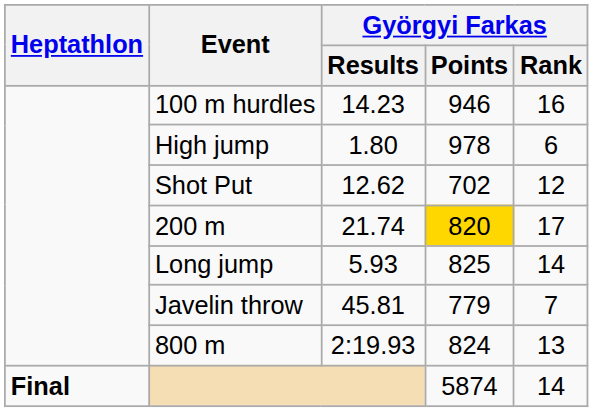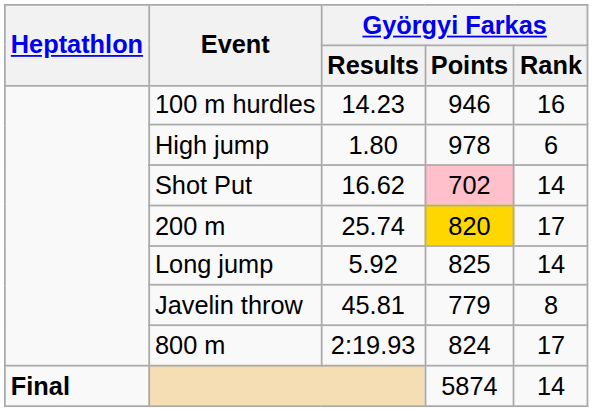Shot Put | Györgyi Farkas / Results: 12.62 -> 16.62
Shot Put | Györgyi Farkas / Points: no background -> pink background
Shot Put | Györgyi Farkas / Rank: 12 -> 14
200 m | Györgyi Farkas / Results: 21.74 -> 25.74
Long jump | Györgyi Farkas / Results: 5.93 -> 5.92
Javelin throw | Györgyi Farkas / Rank: 7 -> 8
800 m | Györgyi Farkas / Rank: 13 -> 17
